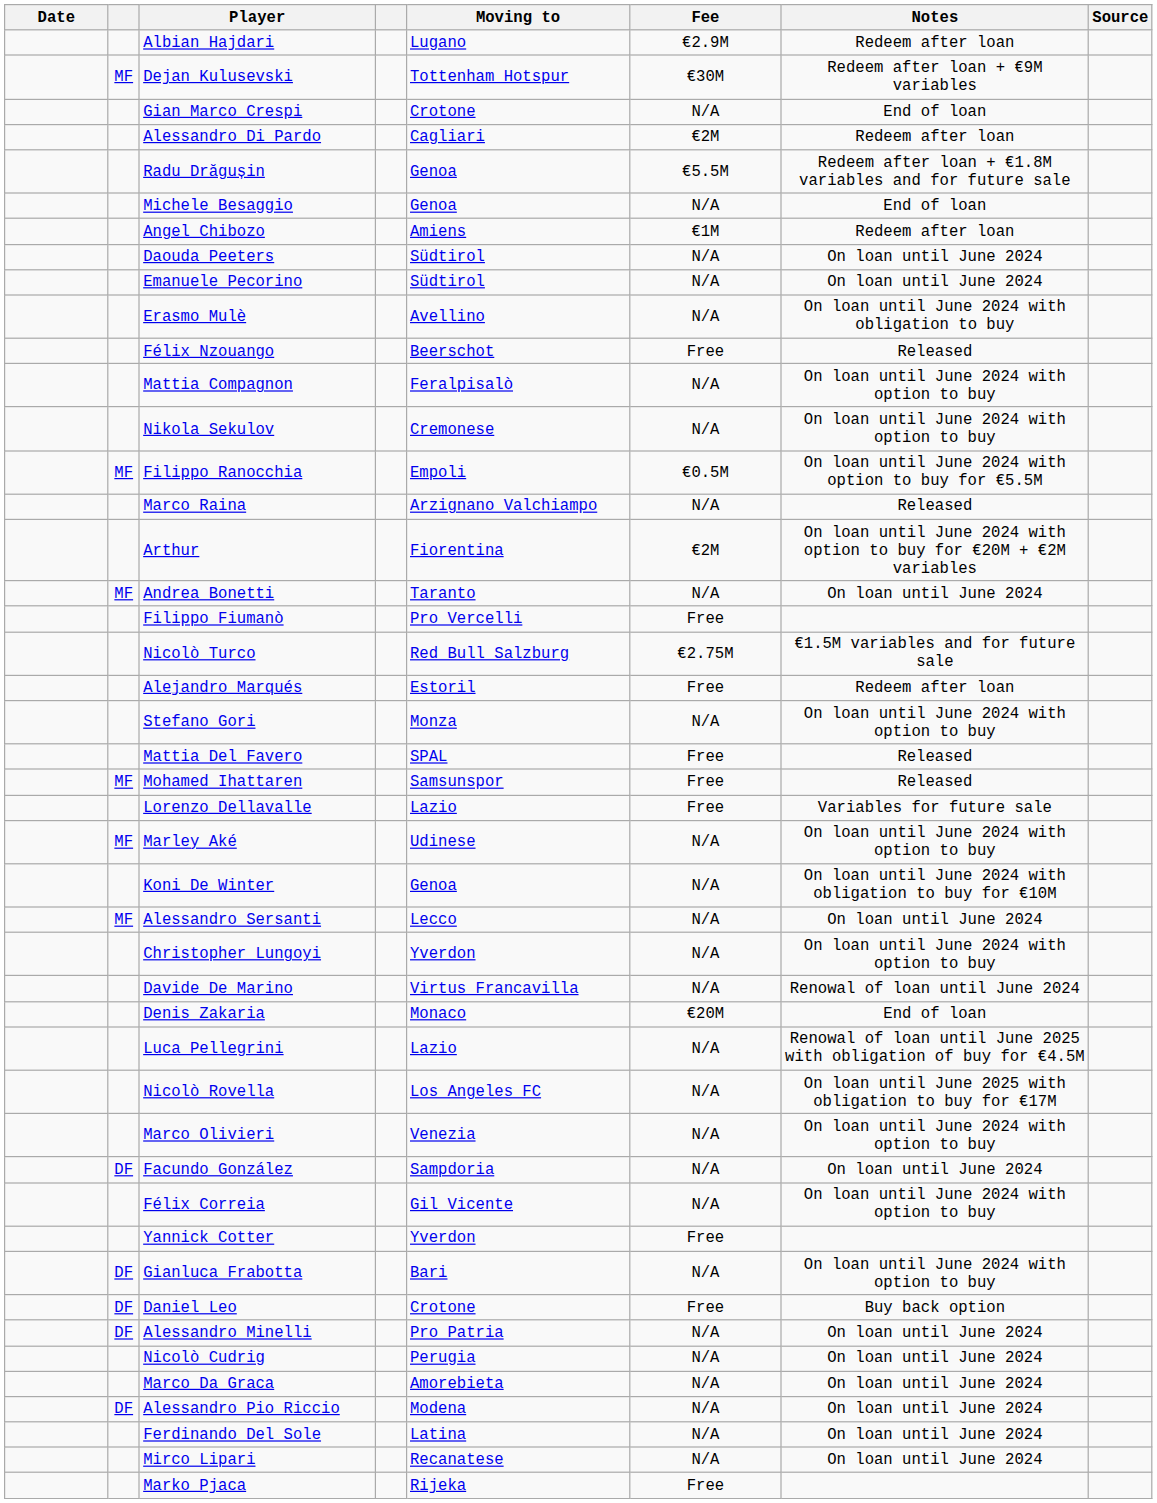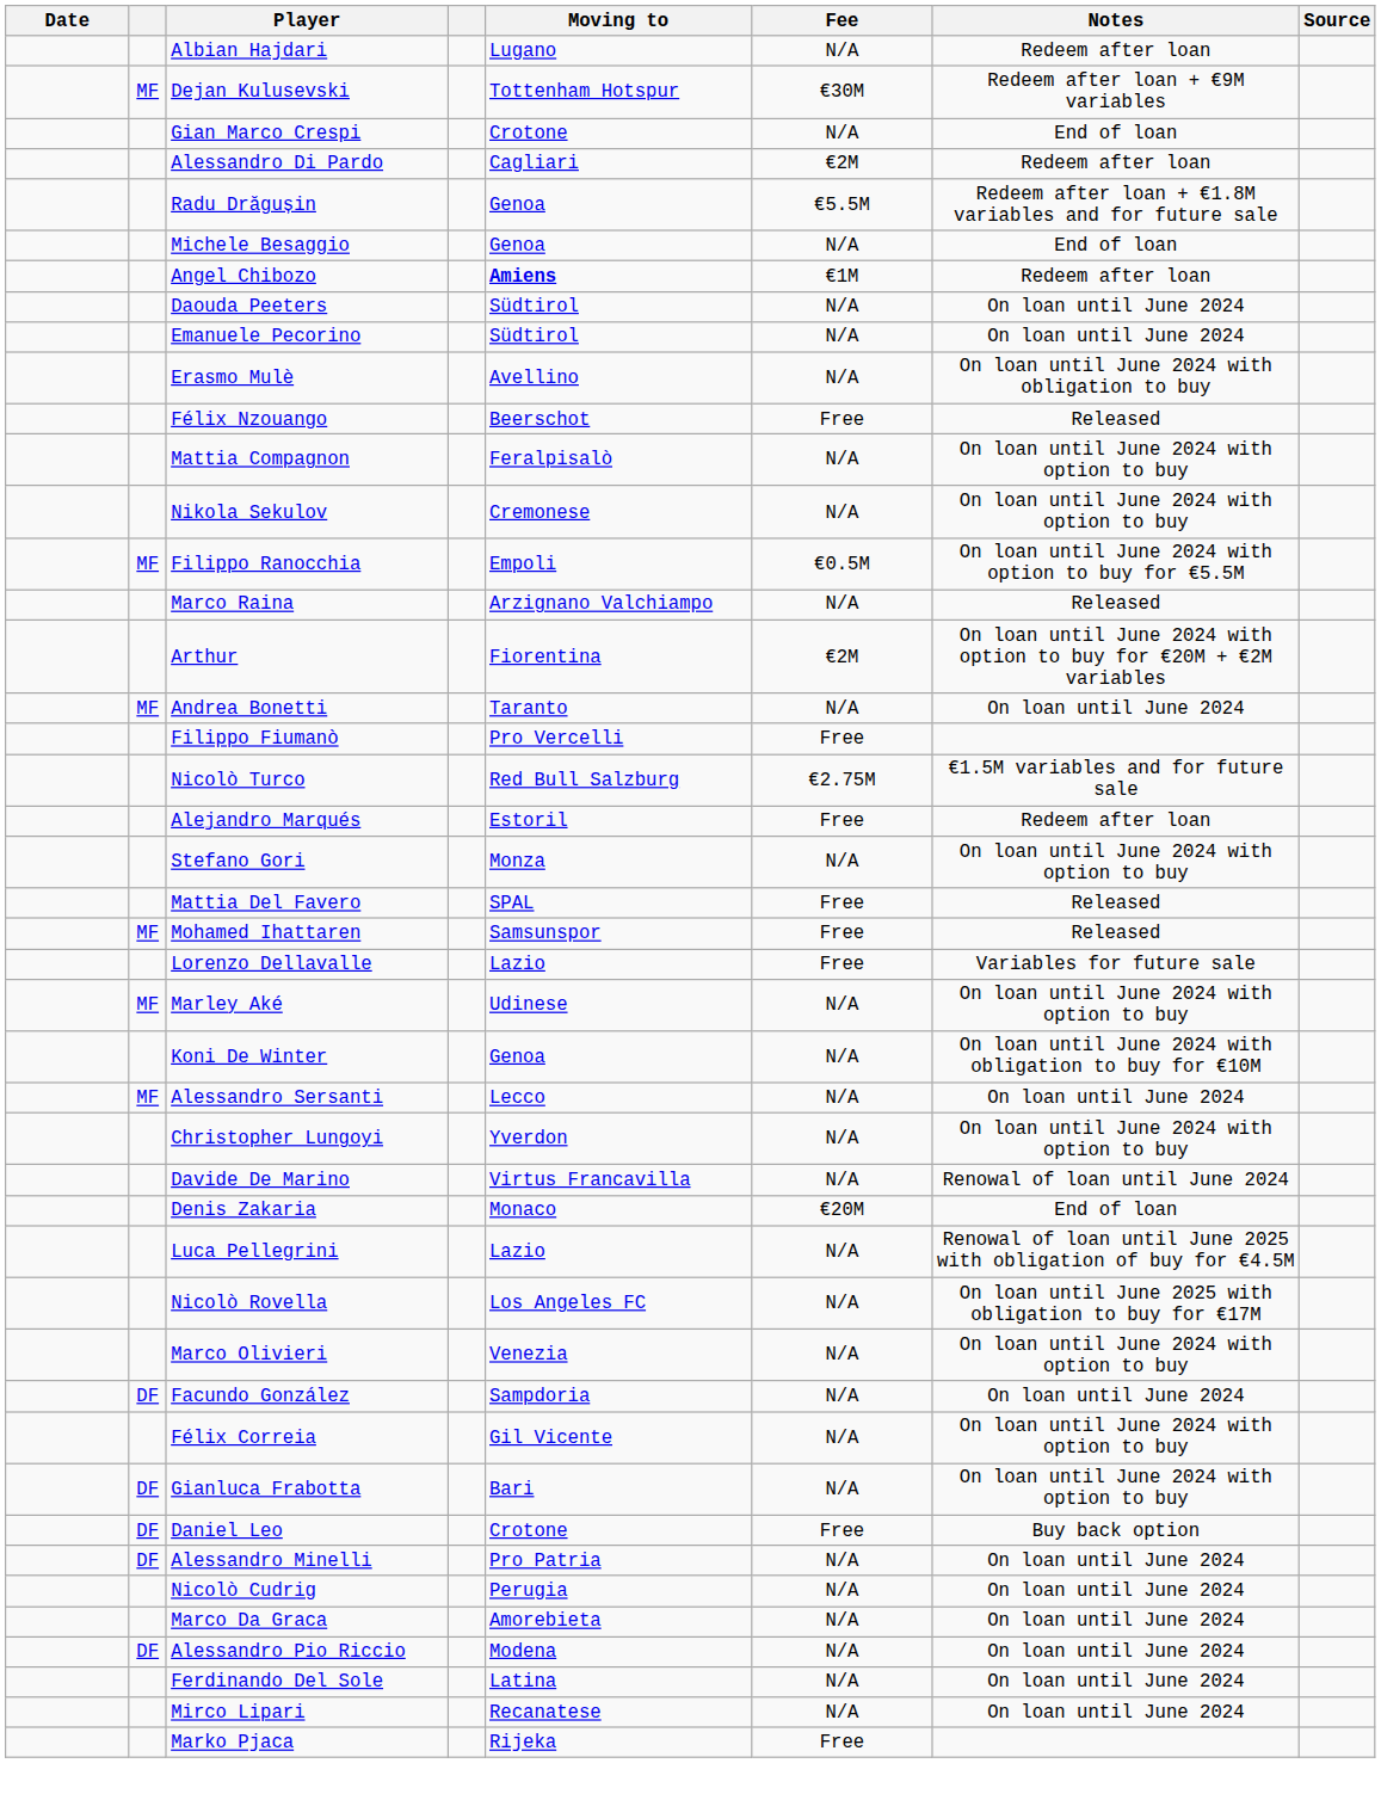Albian Hajdari | Fee: €2.9M -> N/A
Angel Chibozo | Moving to: normal -> bold
- row: Yannick Cotter | Yverdon | Free
